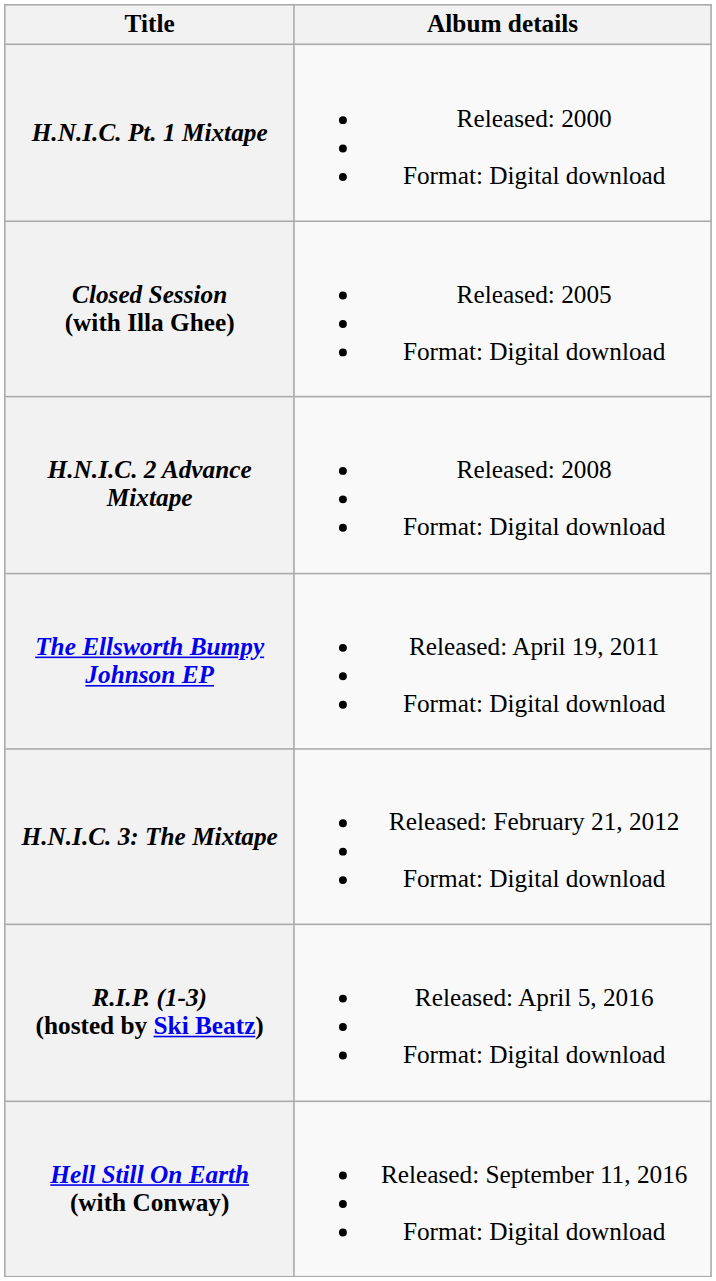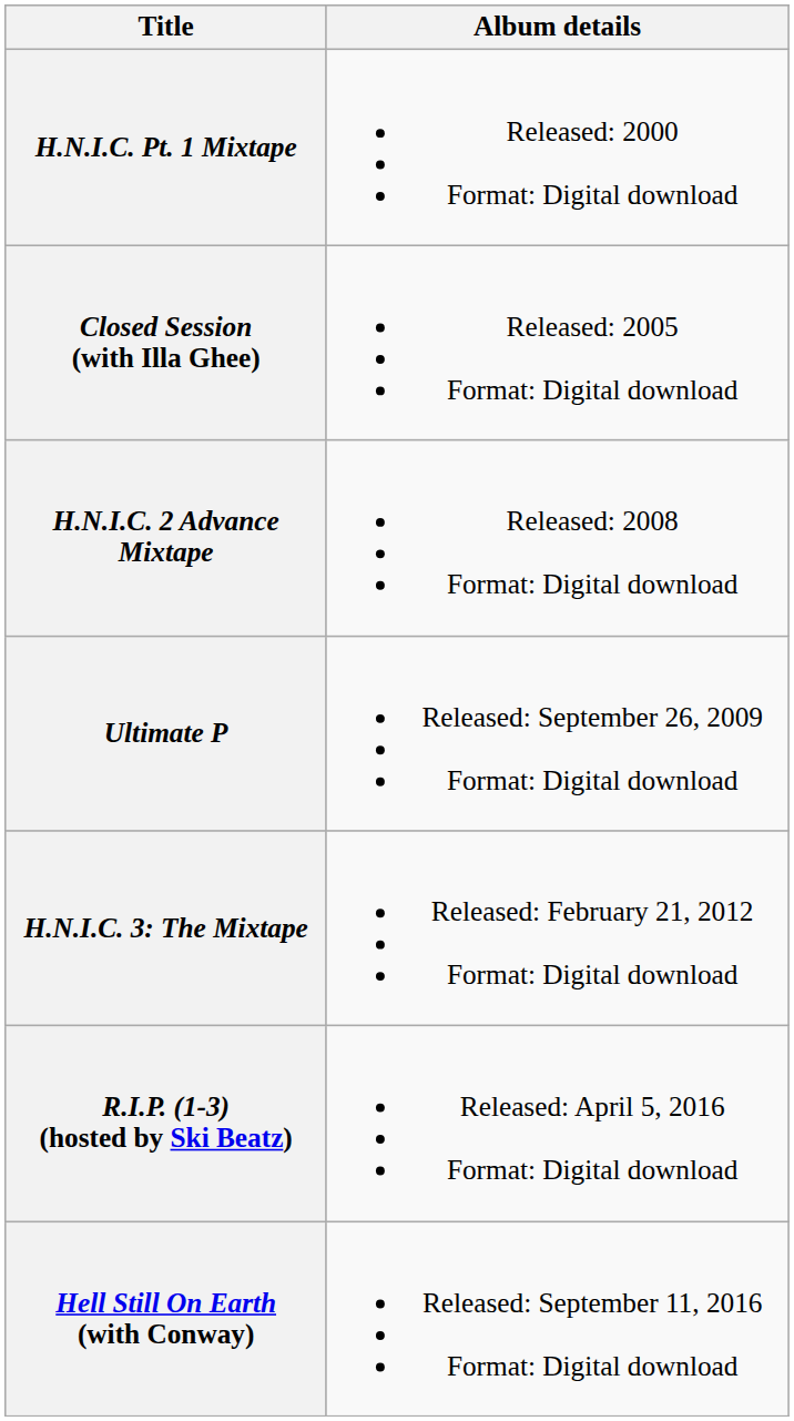+ row: Ultimate P | Released: September 26, 2009 Format: Digital download
- row: The Ellsworth Bumpy Johnson EP | Released: April 19, 2011 Format: Digital download
